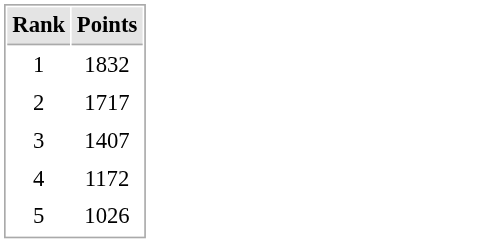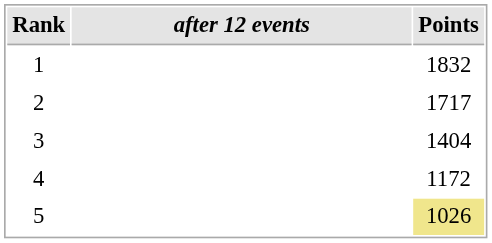+ column: after 12 events
3 | Points: 1407 -> 1404
5 | Points: no background -> khaki background
